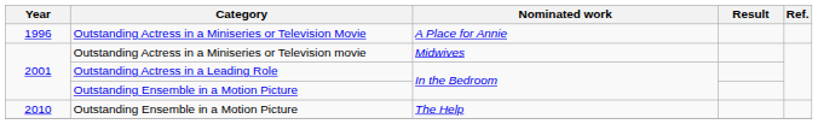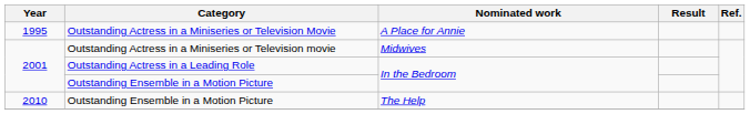Outstanding Actress in a Miniseries or Television Movie | Year: 1996 -> 1995
